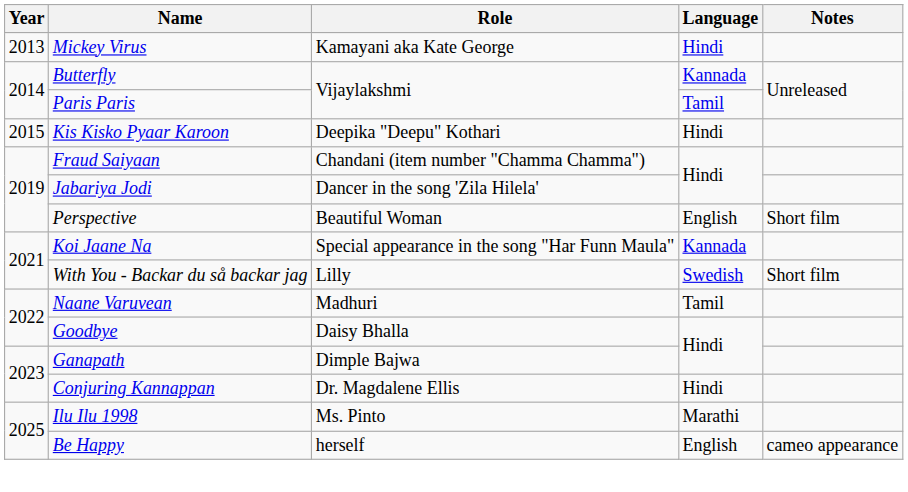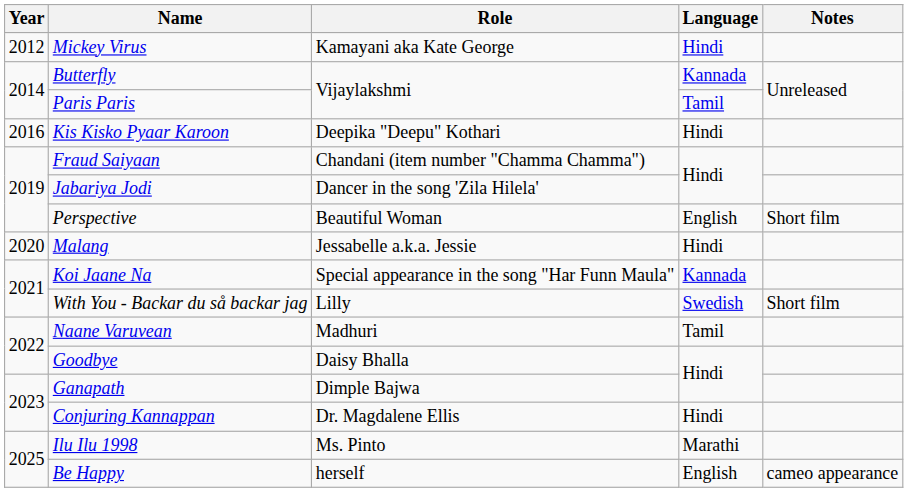Mickey Virus | Year: 2013 -> 2012
Kis Kisko Pyaar Karoon | Year: 2015 -> 2016
+ row: 2020 | Malang | Jessabelle a.k.a. Jessie | Hindi
